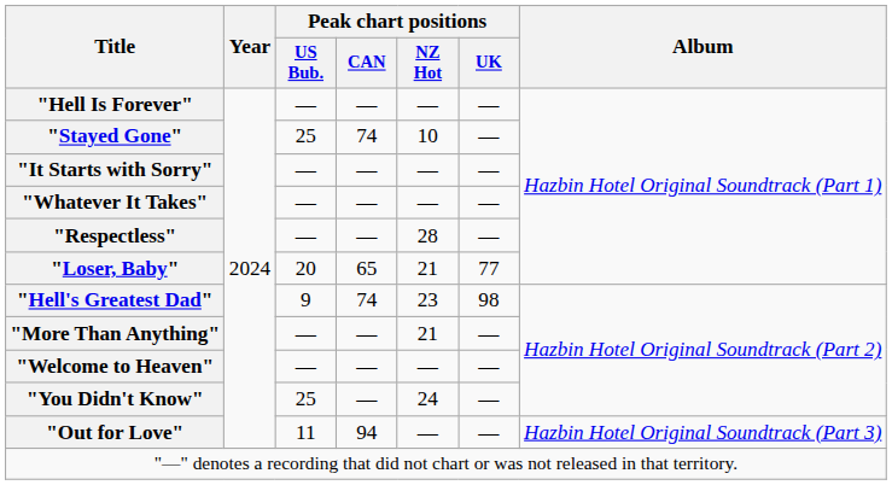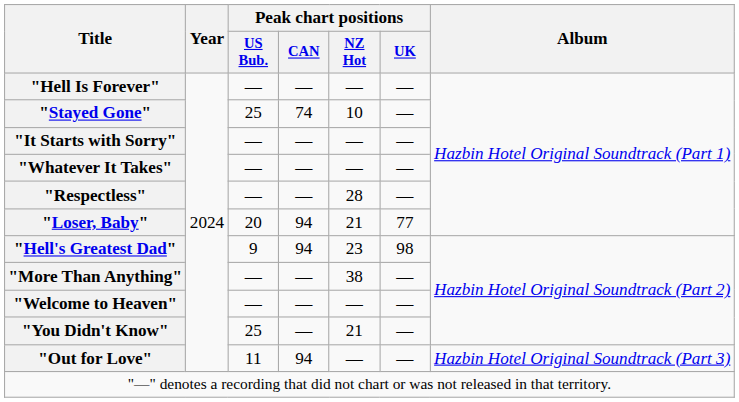"Loser, Baby" | Peak chart positions / CAN: 65 -> 94
"Hell's Greatest Dad" | Peak chart positions / CAN: 74 -> 94
"More Than Anything" | Peak chart positions / NZ Hot: 21 -> 38
"You Didn't Know" | Peak chart positions / NZ Hot: 24 -> 21
